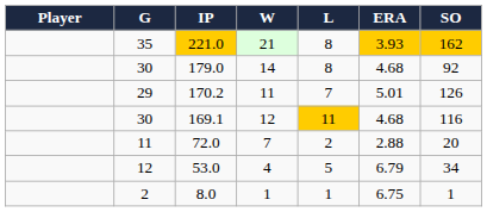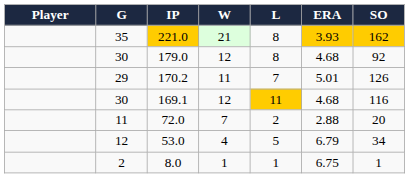179.0 | W: 14 -> 12
